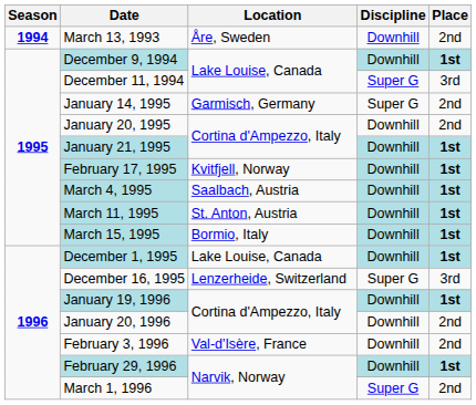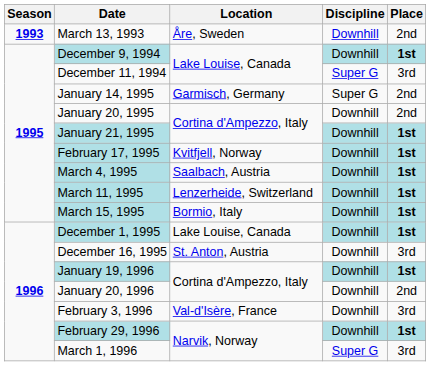March 13, 1993 | Season: 1994 -> 1993
March 11, 1995 | Location: St. Anton, Austria -> Lenzerheide, Switzerland
December 16, 1995 | Location: Lenzerheide, Switzerland -> St. Anton, Austria
December 16, 1995 | Discipline: Super G -> Downhill
February 3, 1996 | Place: 2nd -> 3rd
March 1, 1996 | Place: 2nd -> 3rd
